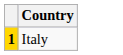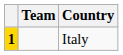+ column: Team
